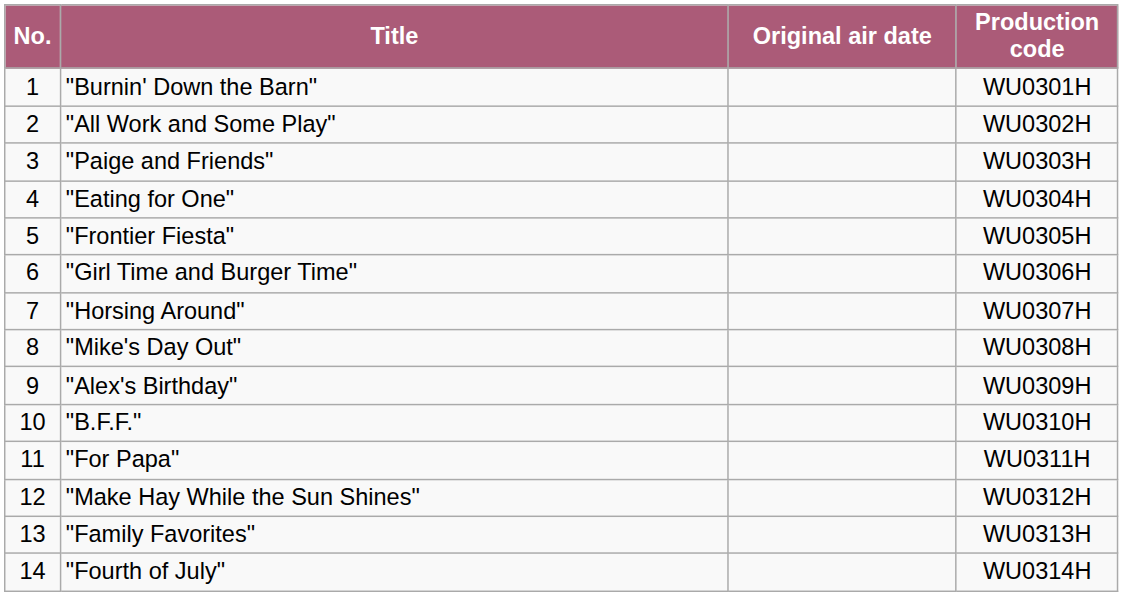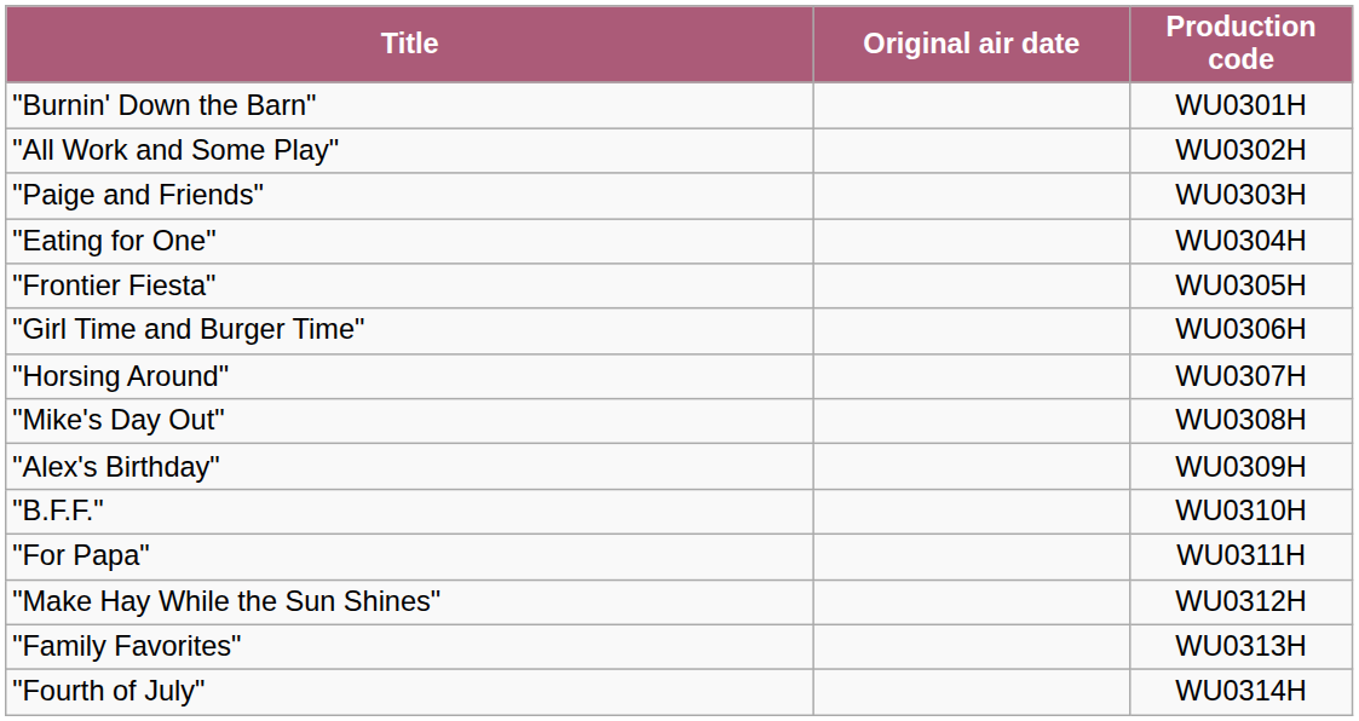- column: No. | 1 | 2 | 3 | 4 | 5 | 6 | 7 | 8 | 9 | 10 | 11 | 12 | 13 | 14
